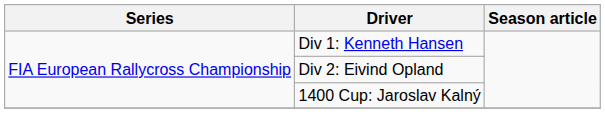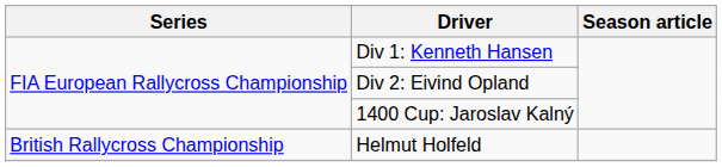+ row: British Rallycross Championship | Helmut Holfeld
